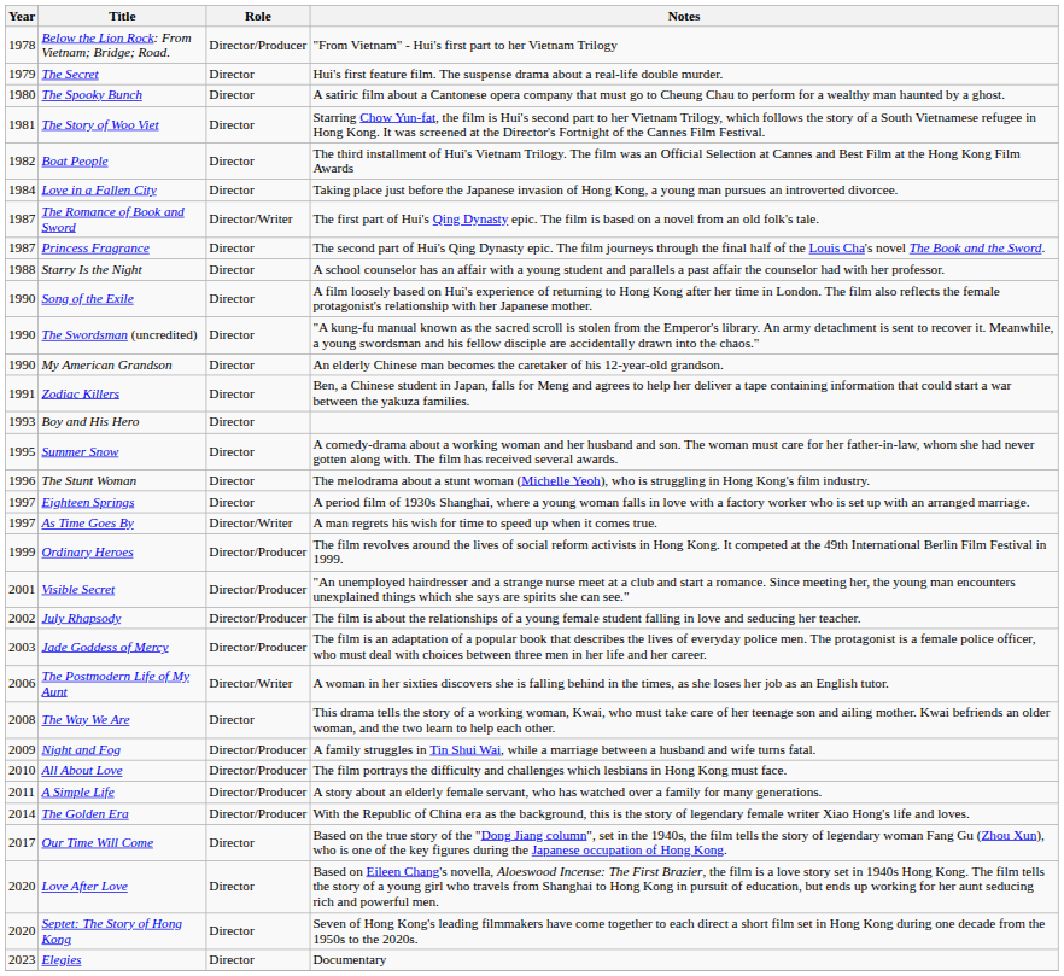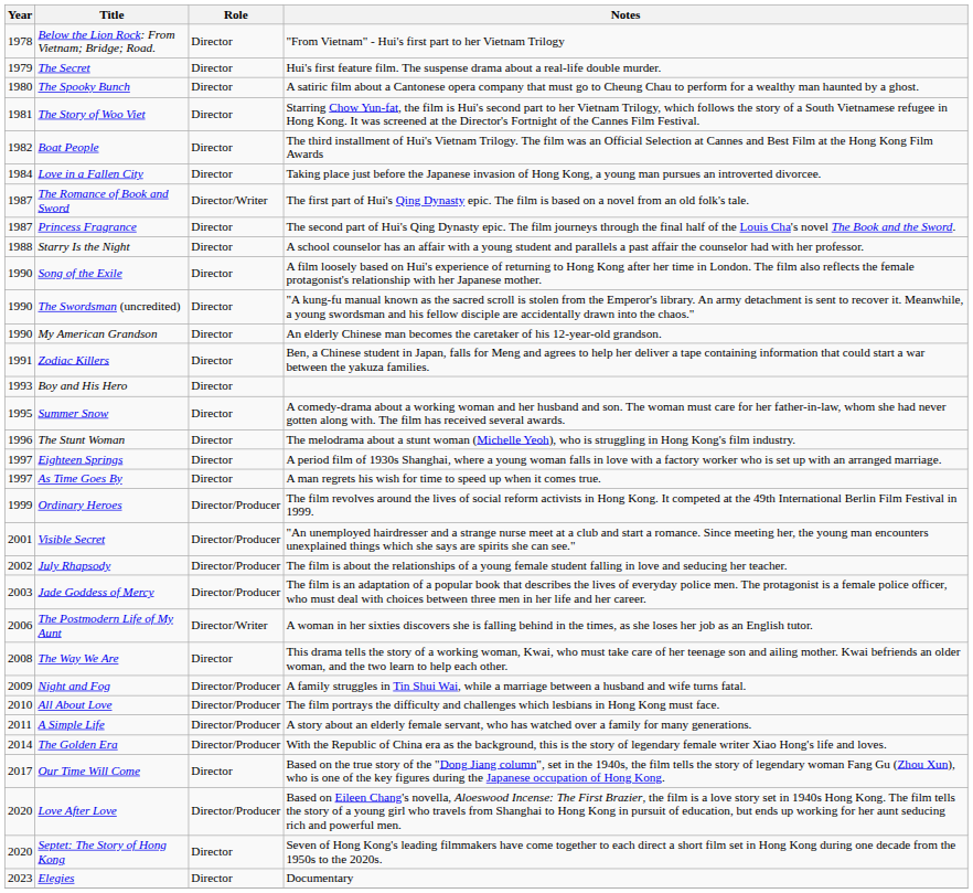Below the Lion Rock: From Vietnam; Bridge; Road. | Role: Director/Producer -> Director
As Time Goes By | Role: Director/Writer -> Director
Love After Love | Role: Director -> Director/Producer
